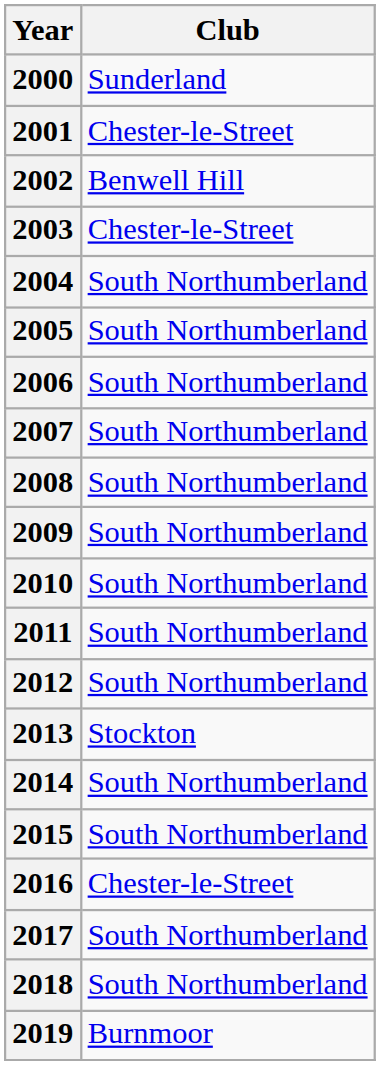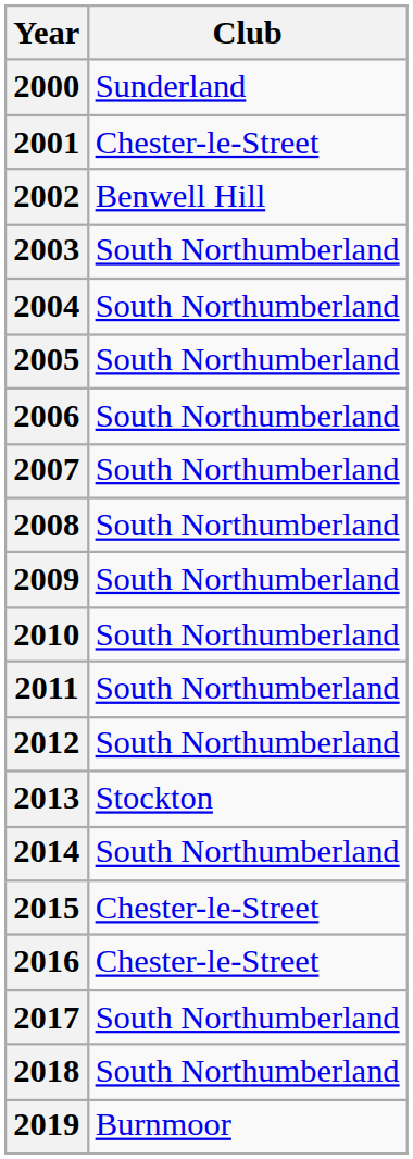2003 | Club: Chester-le-Street -> South Northumberland
2015 | Club: South Northumberland -> Chester-le-Street
